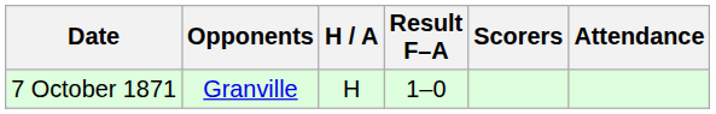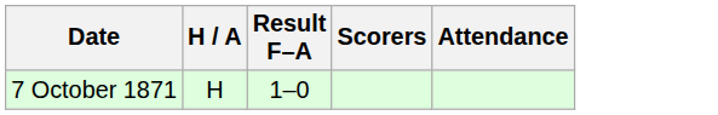- column: Opponents | Granville
